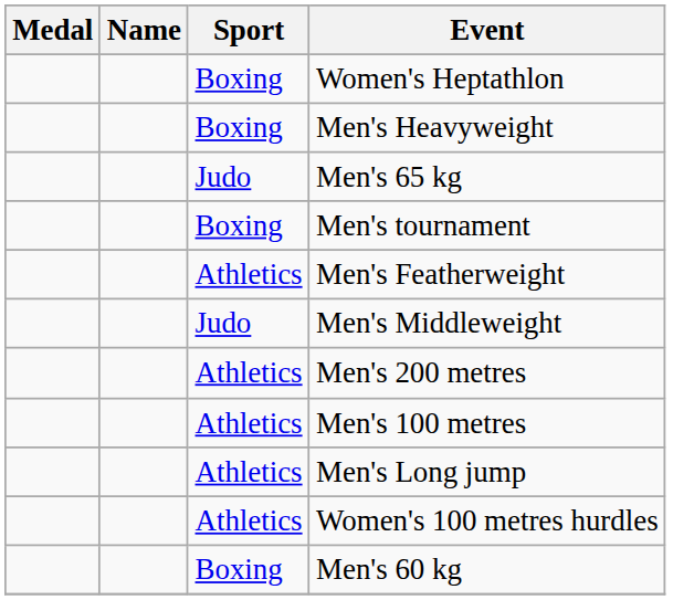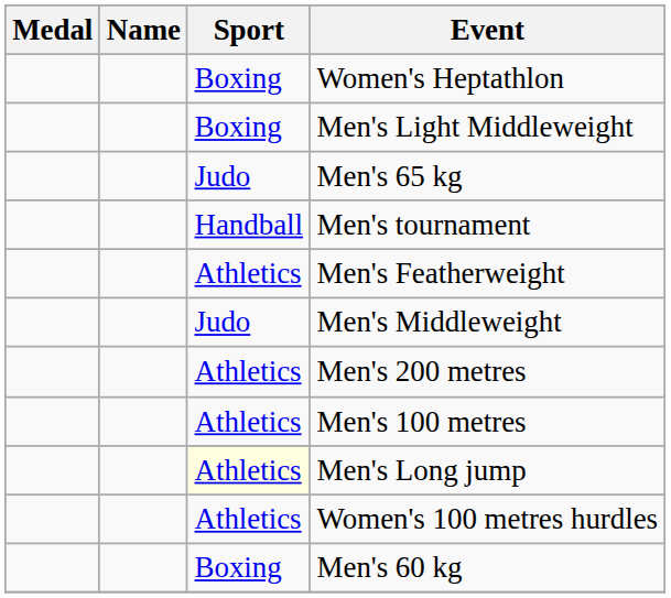+ row: Boxing | Men's Light Middleweight
- row: Boxing | Men's Heavyweight
Men's tournament | Sport: Boxing -> Handball
Men's Long jump | Sport: no background -> lightyellow background
